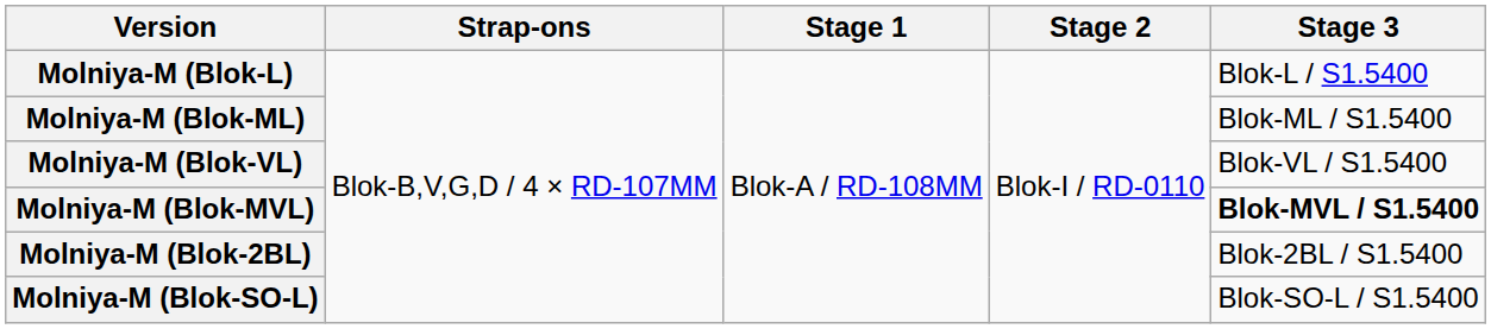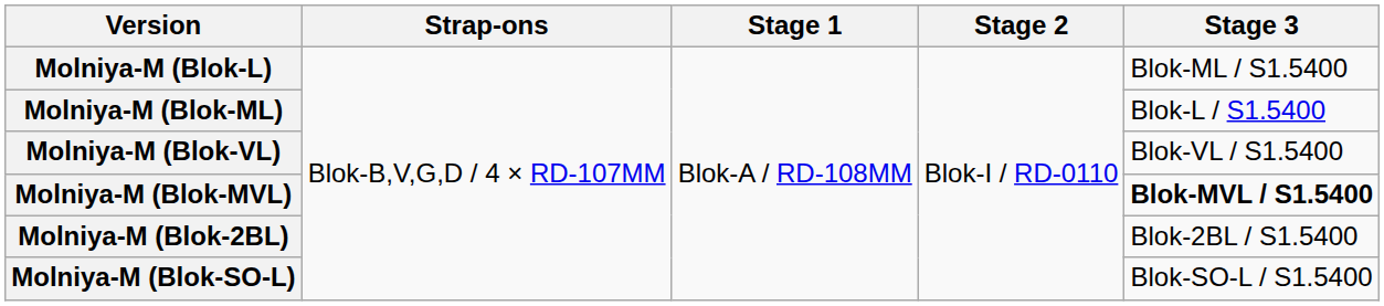Molniya-M (Blok-L) | Stage 3: Blok-L / S1.5400 -> Blok-ML / S1.5400
Molniya-M (Blok-ML) | Stage 3: Blok-ML / S1.5400 -> Blok-L / S1.5400
